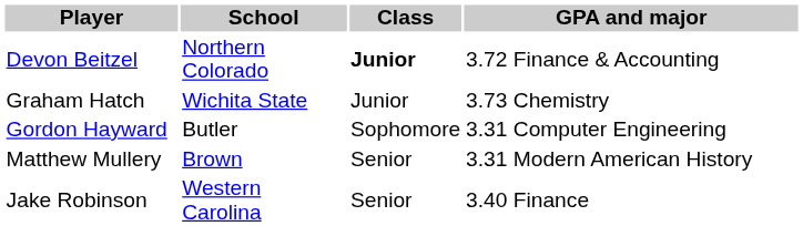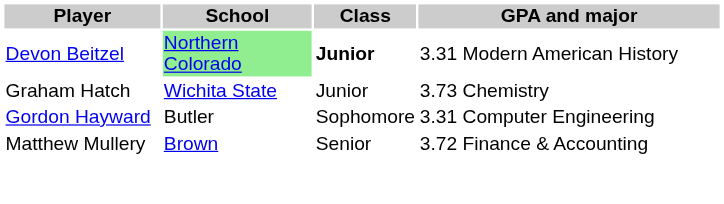Devon Beitzel | School: no background -> lightgreen background
Devon Beitzel | GPA and major: 3.72 Finance & Accounting -> 3.31 Modern American History
Matthew Mullery | GPA and major: 3.31 Modern American History -> 3.72 Finance & Accounting
- row: Jake Robinson | Western Carolina | Senior | 3.40 Finance
